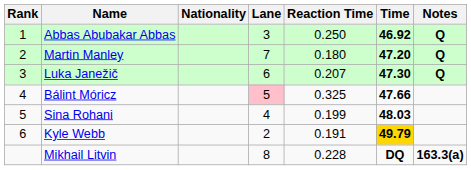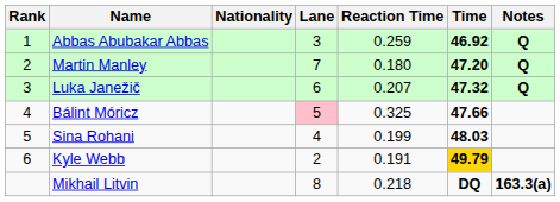Abbas Abubakar Abbas | Reaction Time: 0.250 -> 0.259
Luka Janežič | Time: 47.30 -> 47.32
Mikhail Litvin | Reaction Time: 0.228 -> 0.218
